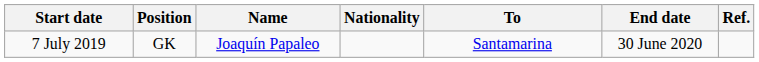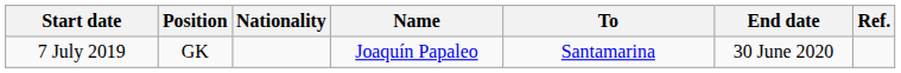columns swapped: Nationality <-> Name
